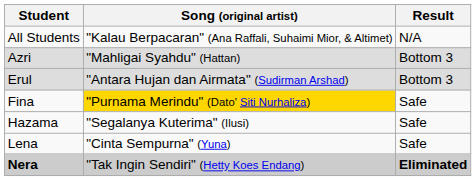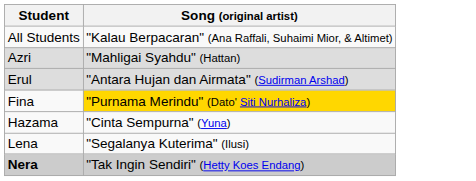- column: Result | N/A | Bottom 3 | Bottom 3 | Safe | Safe | Safe | Eliminated
Hazama | Song (original artist): "Segalanya Kuterima" (Ilusi) -> "Cinta Sempurna" (Yuna)
Lena | Song (original artist): "Cinta Sempurna" (Yuna) -> "Segalanya Kuterima" (Ilusi)
